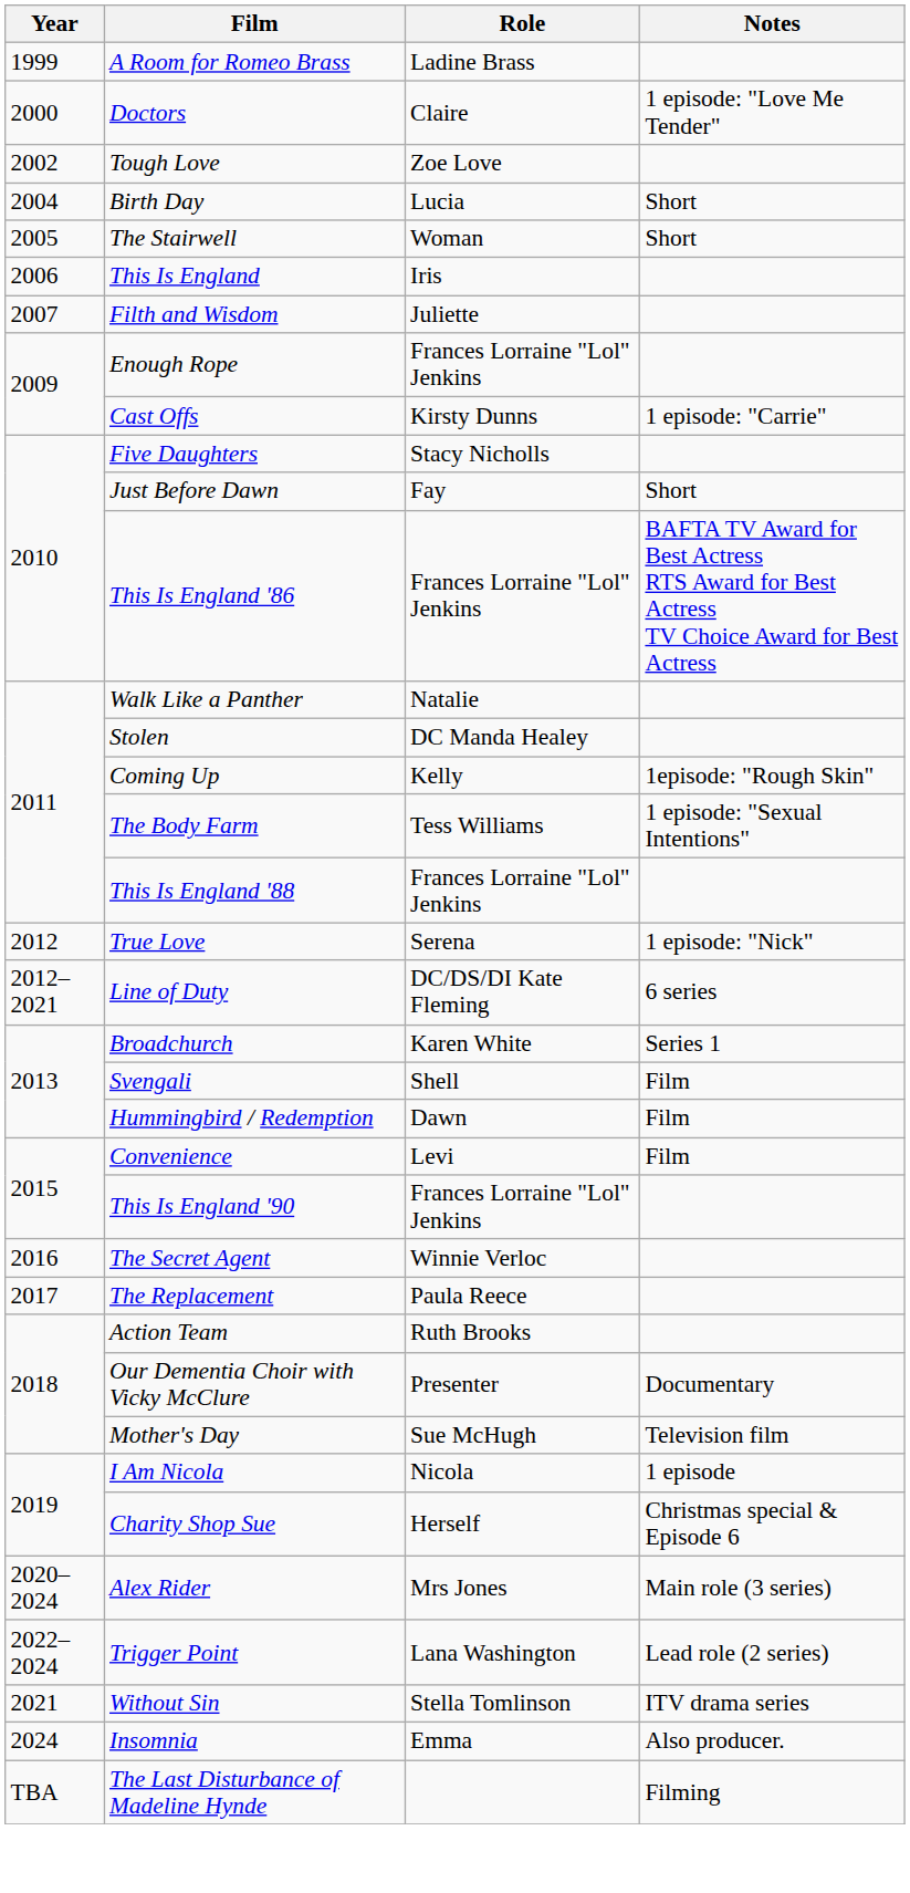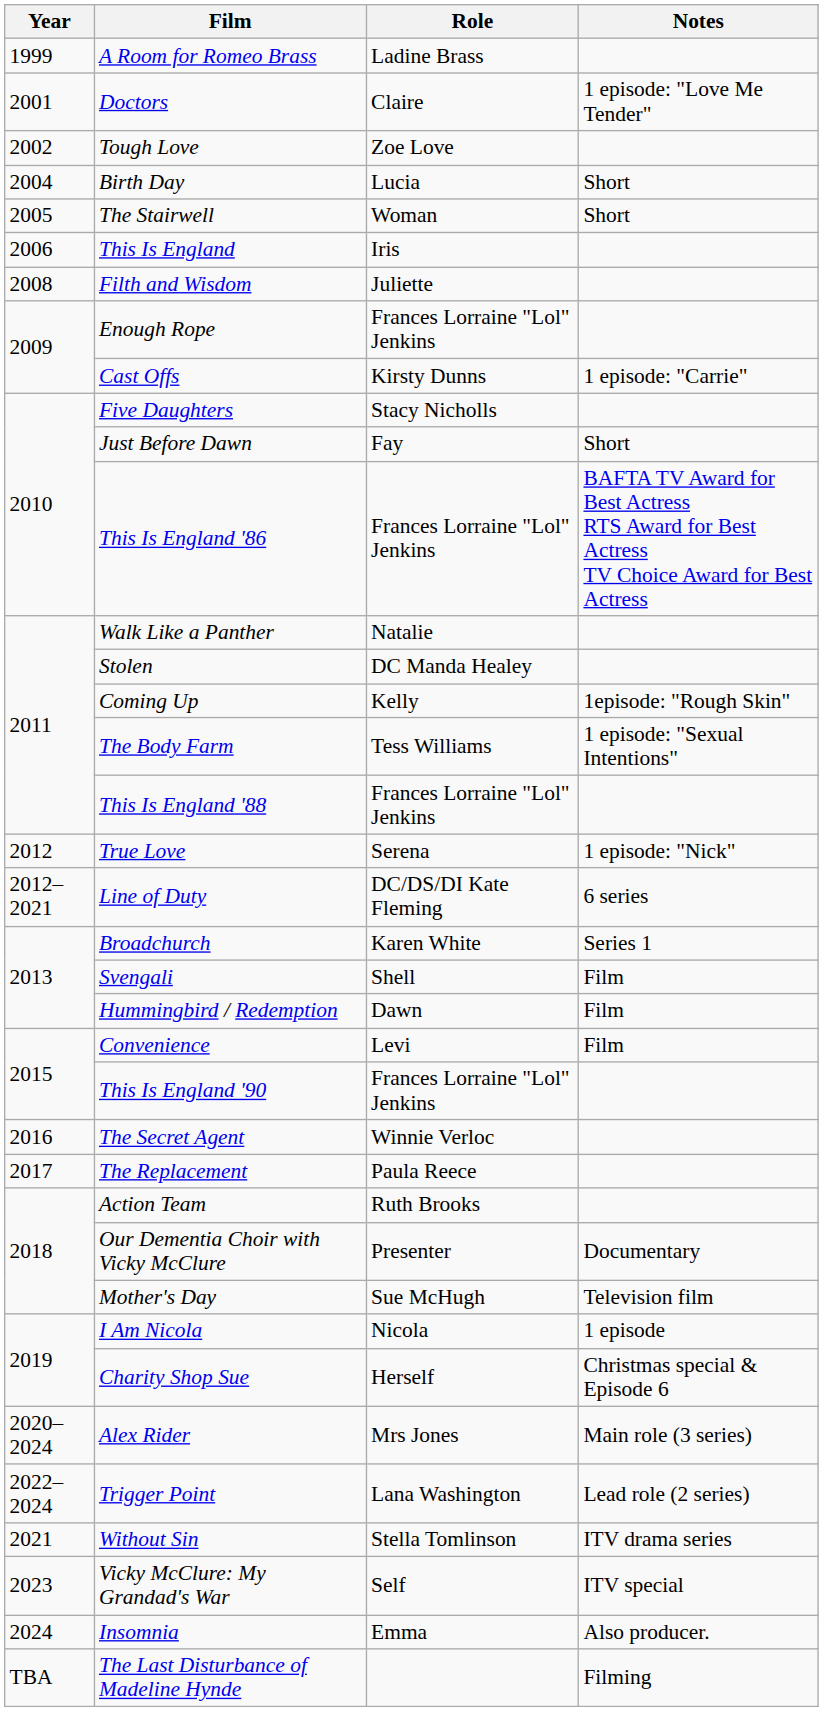Doctors | Year: 2000 -> 2001
Filth and Wisdom | Year: 2007 -> 2008
+ row: 2023 | Vicky McClure: My Grandad's War | Self | ITV special
